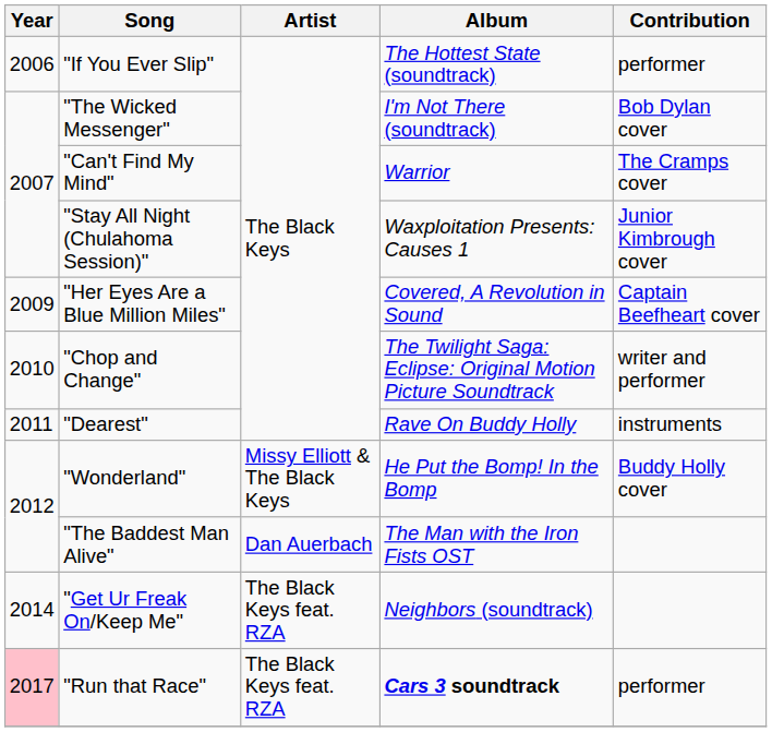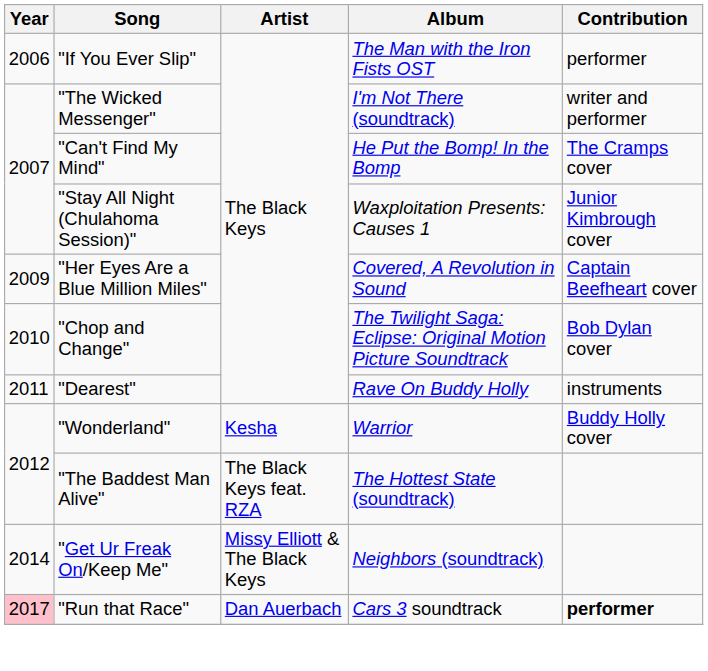"If You Ever Slip" | Album: The Hottest State (soundtrack) -> The Man with the Iron Fists OST
"The Wicked Messenger" | Contribution: Bob Dylan cover -> writer and performer
"Can't Find My Mind" | Album: Warrior -> He Put the Bomp! In the Bomp
"Chop and Change" | Contribution: writer and performer -> Bob Dylan cover
"Wonderland" | Artist: Missy Elliott & The Black Keys -> Kesha
"Wonderland" | Album: He Put the Bomp! In the Bomp -> Warrior
"The Baddest Man Alive" | Artist: Dan Auerbach -> The Black Keys feat. RZA
"The Baddest Man Alive" | Album: The Man with the Iron Fists OST -> The Hottest State (soundtrack)
"Get Ur Freak On/Keep Me" | Artist: The Black Keys feat. RZA -> Missy Elliott & The Black Keys
"Run that Race" | Artist: The Black Keys feat. RZA -> Dan Auerbach
"Run that Race" | Album: bold -> normal
"Run that Race" | Contribution: normal -> bold
